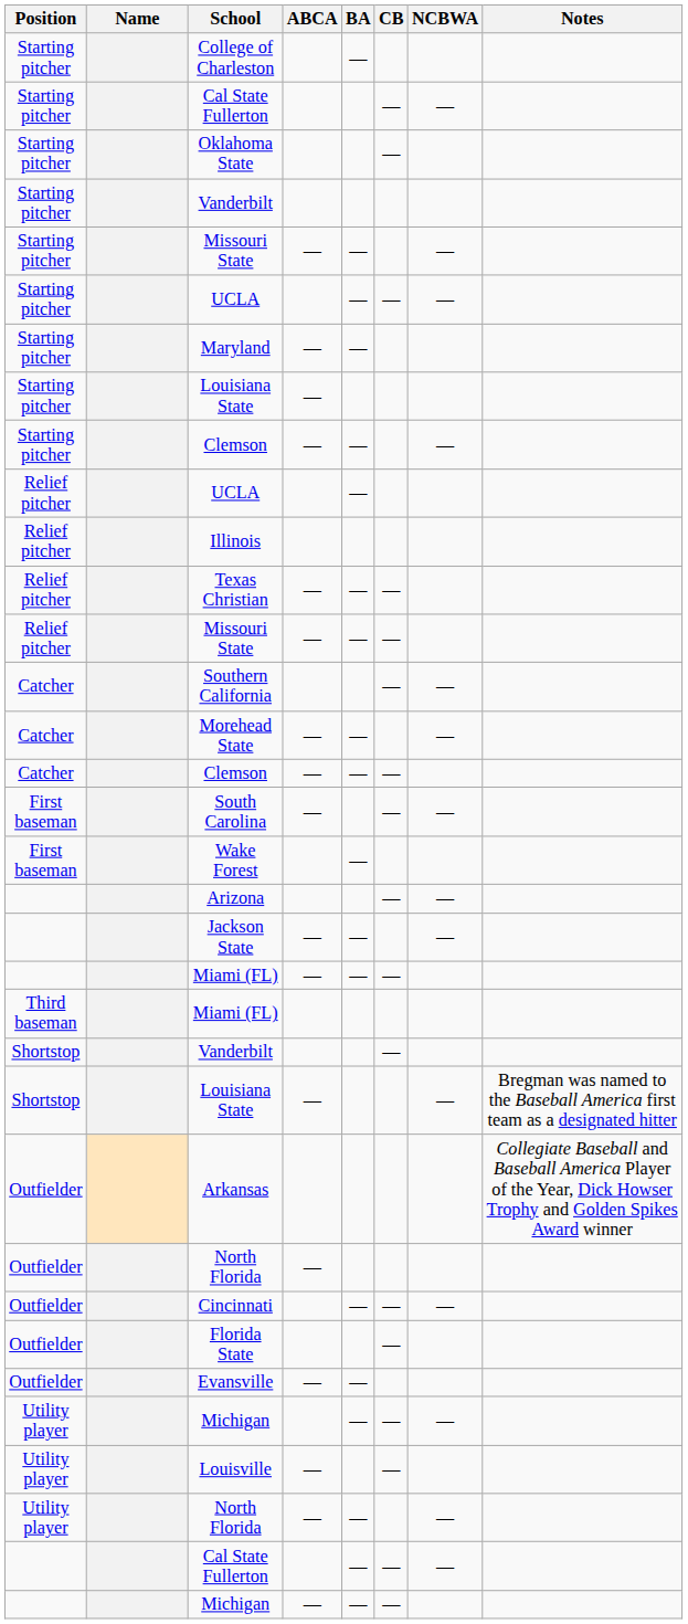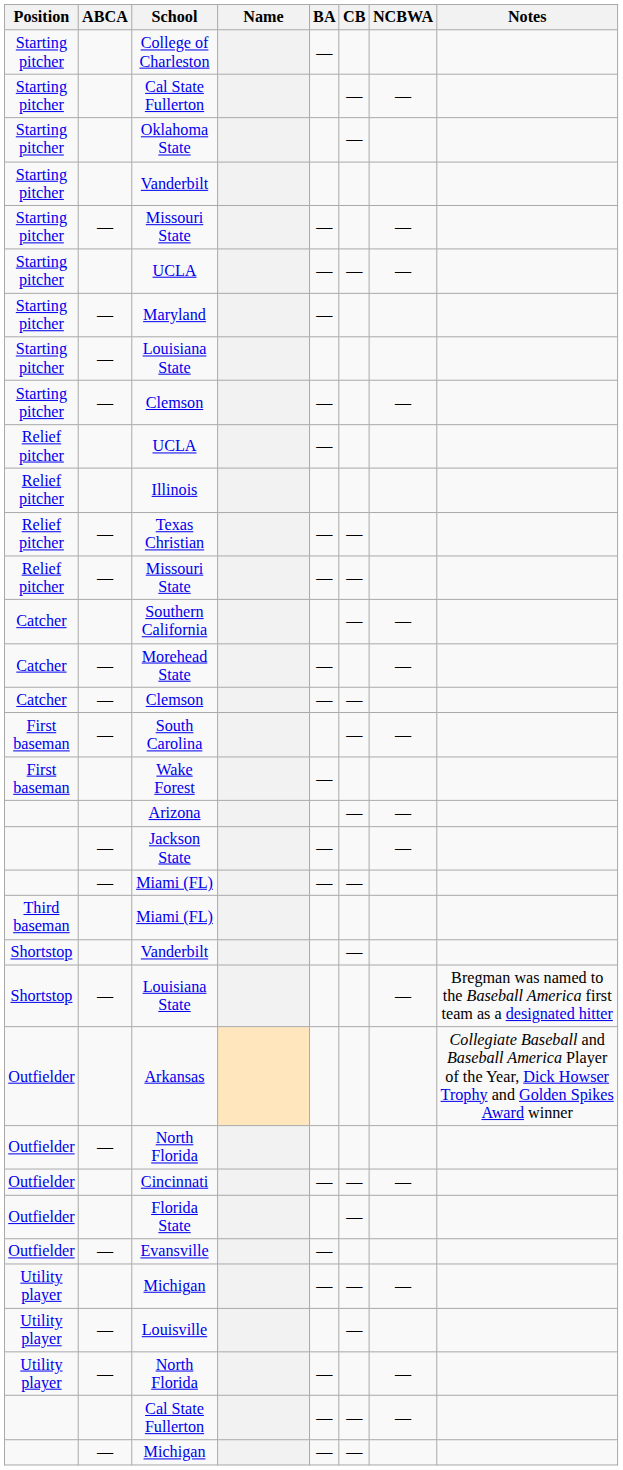columns swapped: Name <-> ABCA
